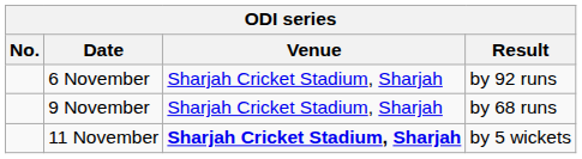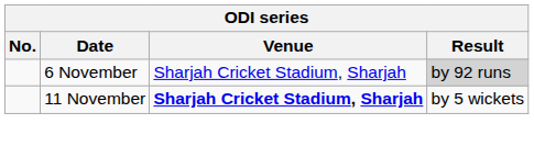6 November | Result: no background -> lightgrey background
- row: 9 November | Sharjah Cricket Stadium, Sharjah | by 68 runs
